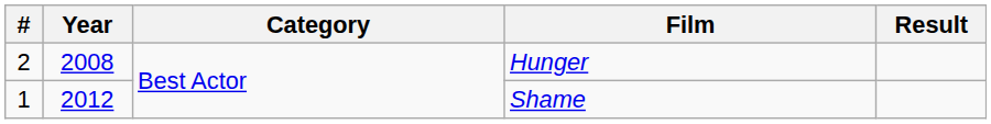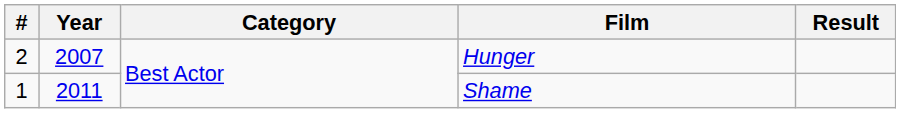Hunger | Year: 2008 -> 2007
Shame | Year: 2012 -> 2011
